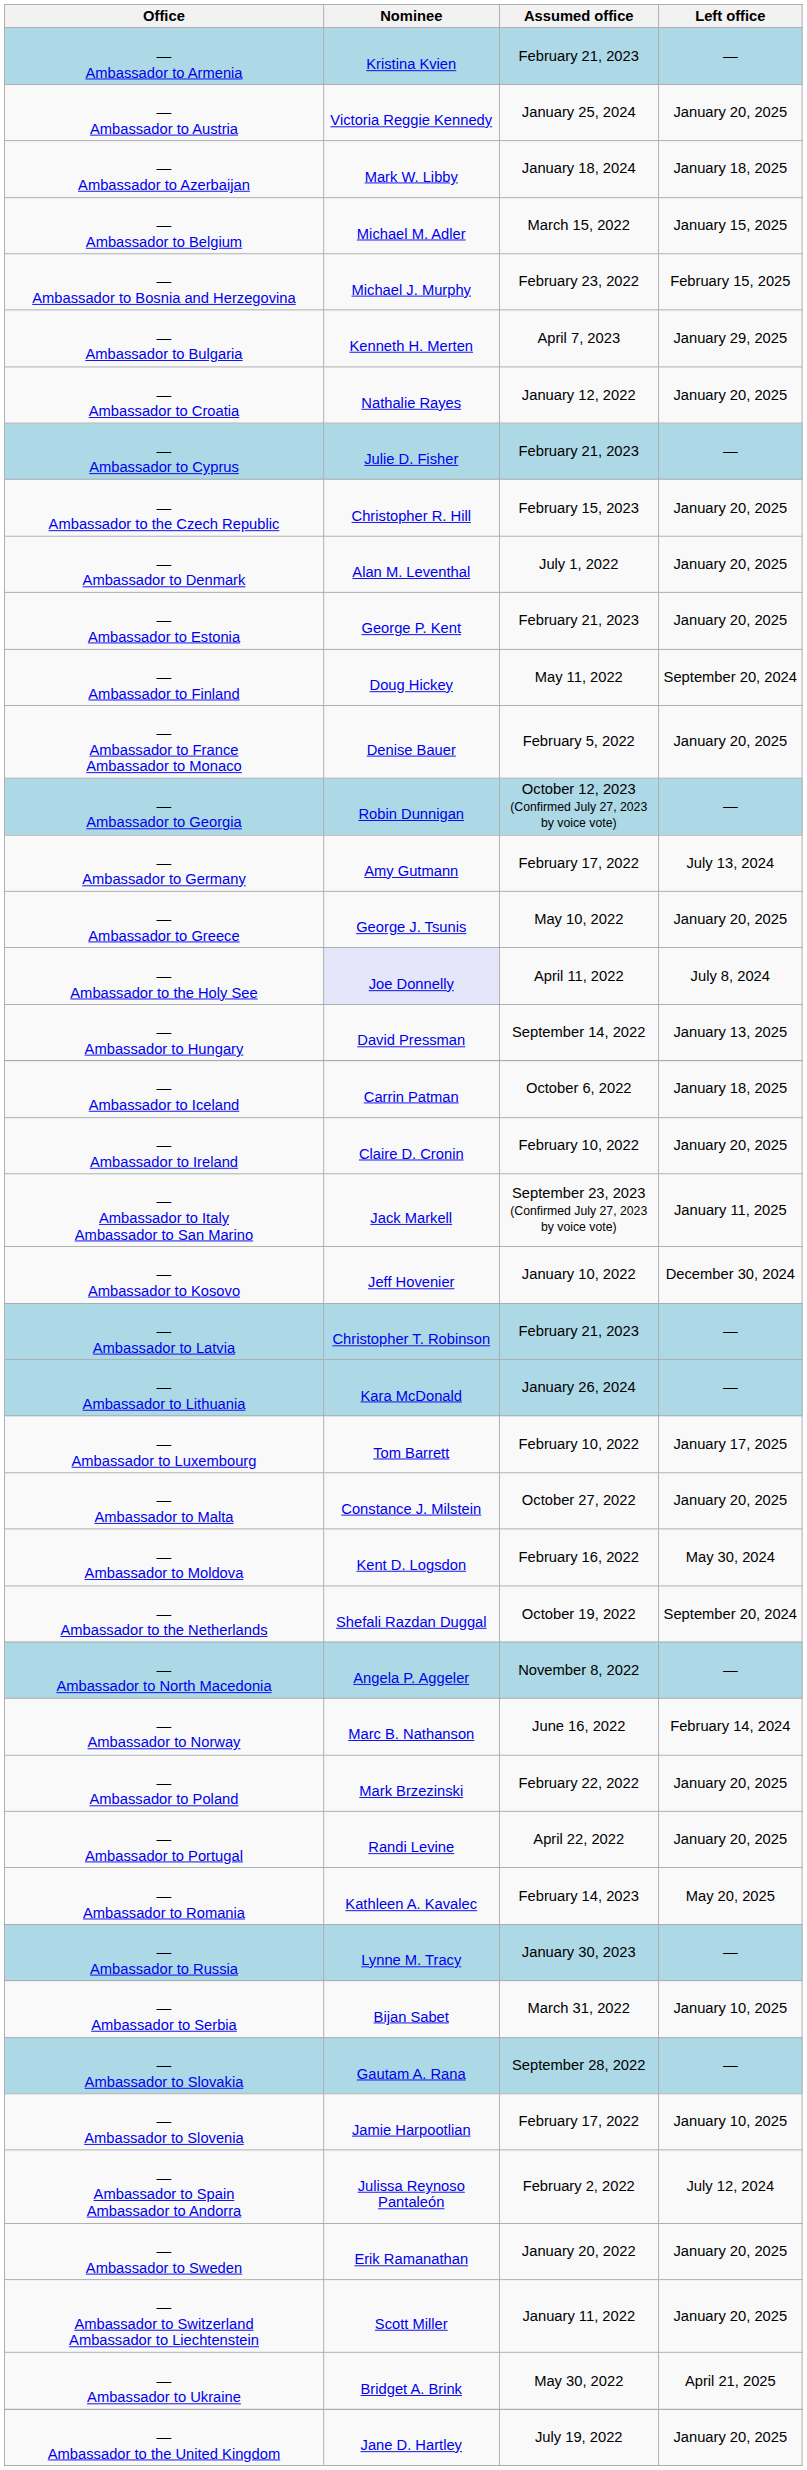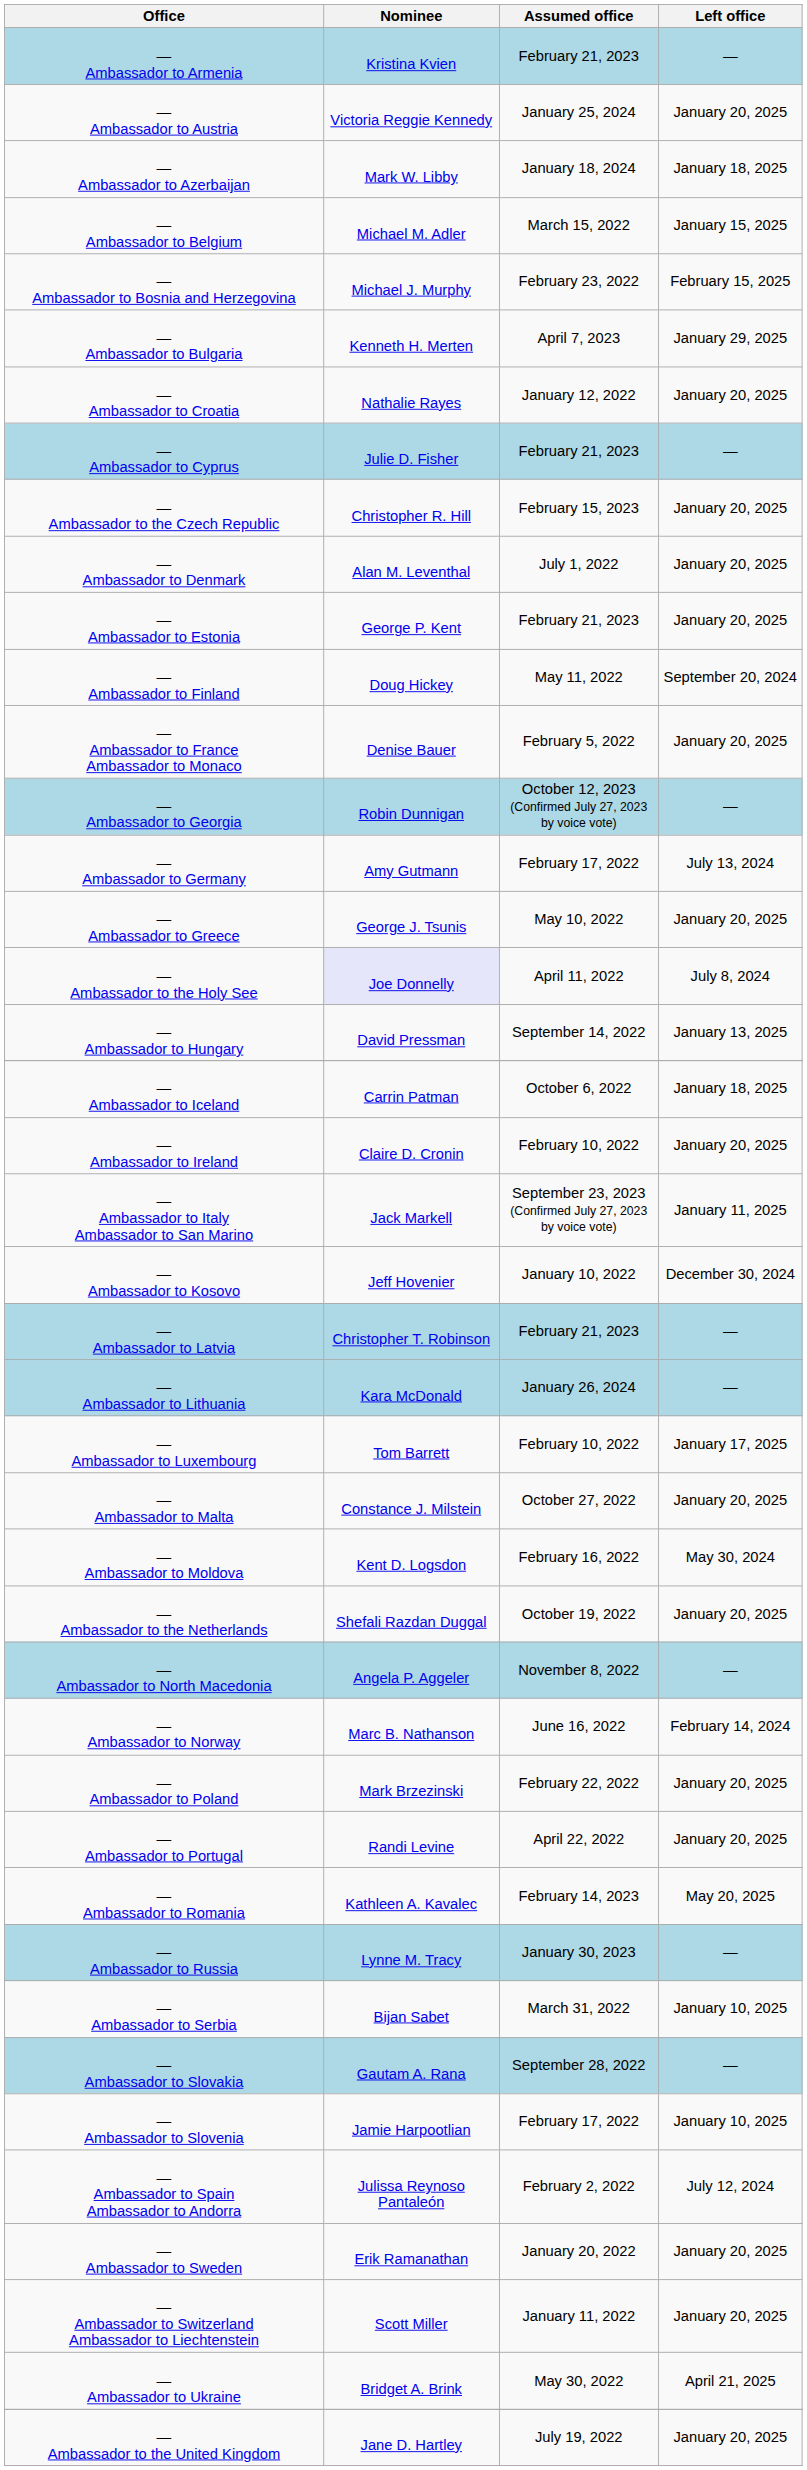— Ambassador to the Netherlands | Left office: September 20, 2024 -> January 20, 2025
